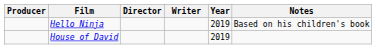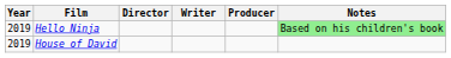columns swapped: Year <-> Producer
Hello Ninja | Notes: no background -> lightgreen background
